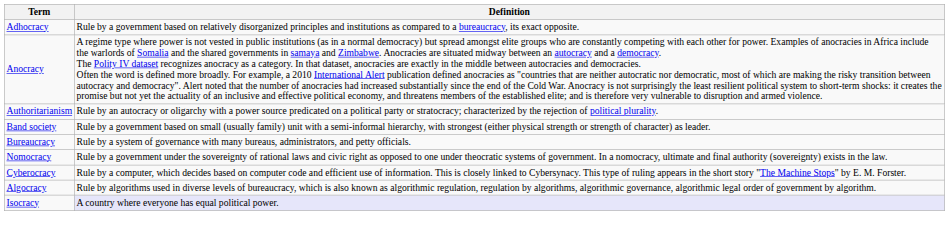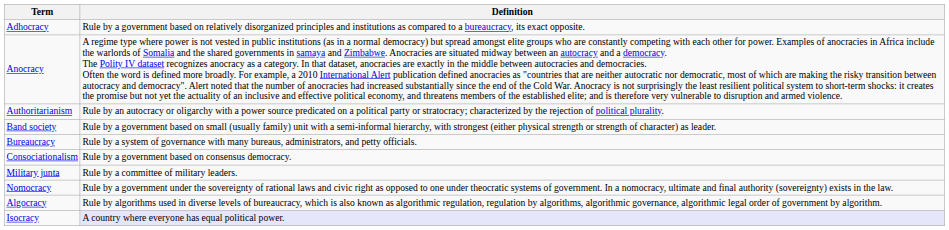+ row: Consociationalism | Rule by a government based on consensus democracy.
+ row: Military junta | Rule by a committee of military leaders.
- row: Cyberocracy | Rule by a computer, which decides based on computer code and efficient use of information. This is closely linked to Cybersynacy. This type of ruling appears in the short story "The Machine Stops" by E. M. Forster.
